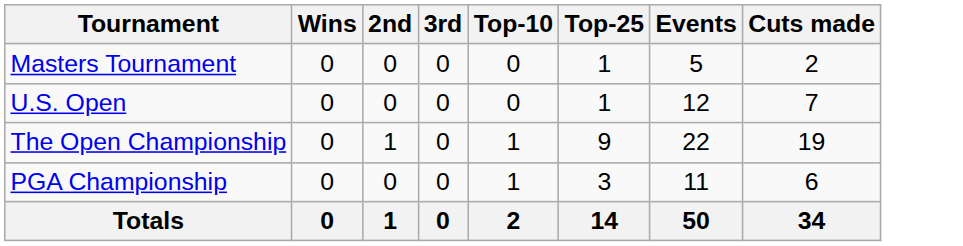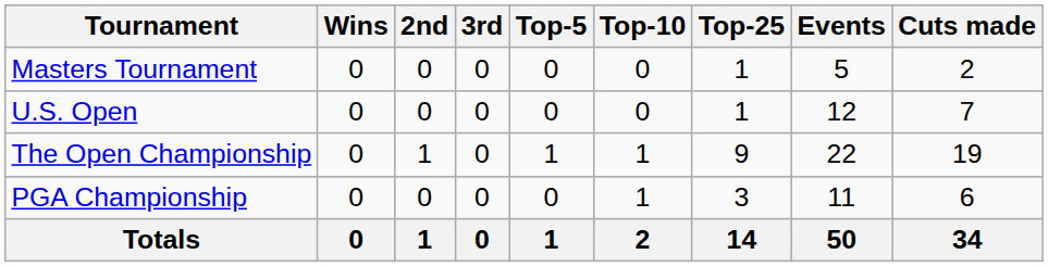+ column: Top-5 | 0 | 0 | 1 | 0 | 1
